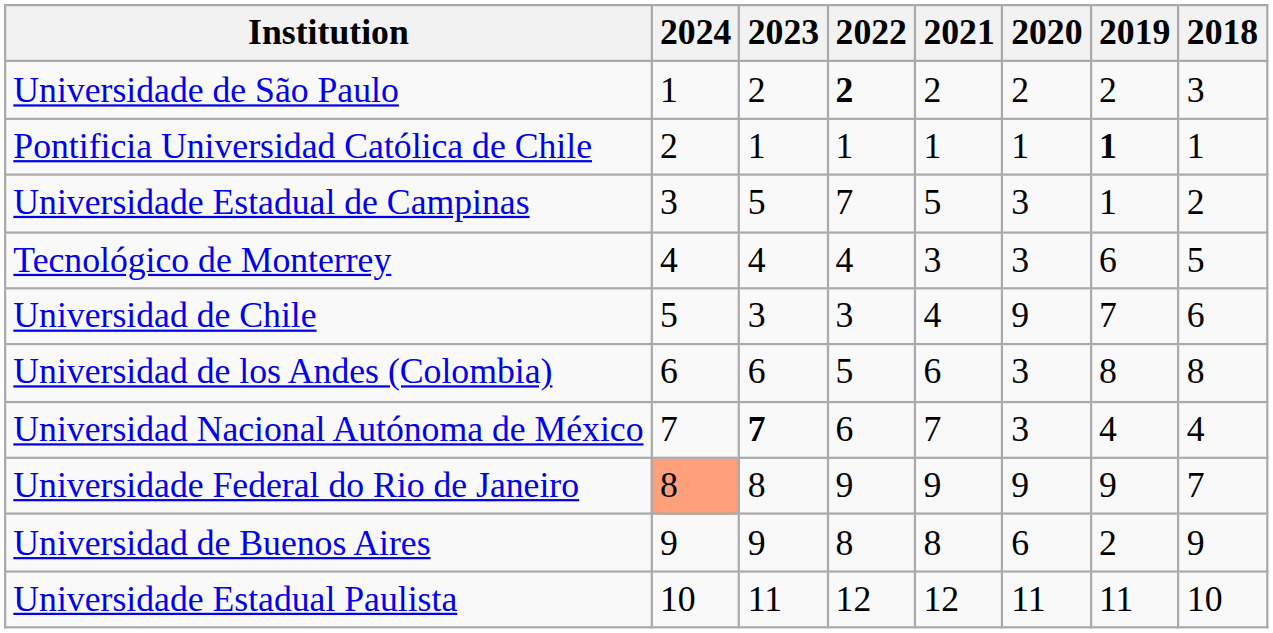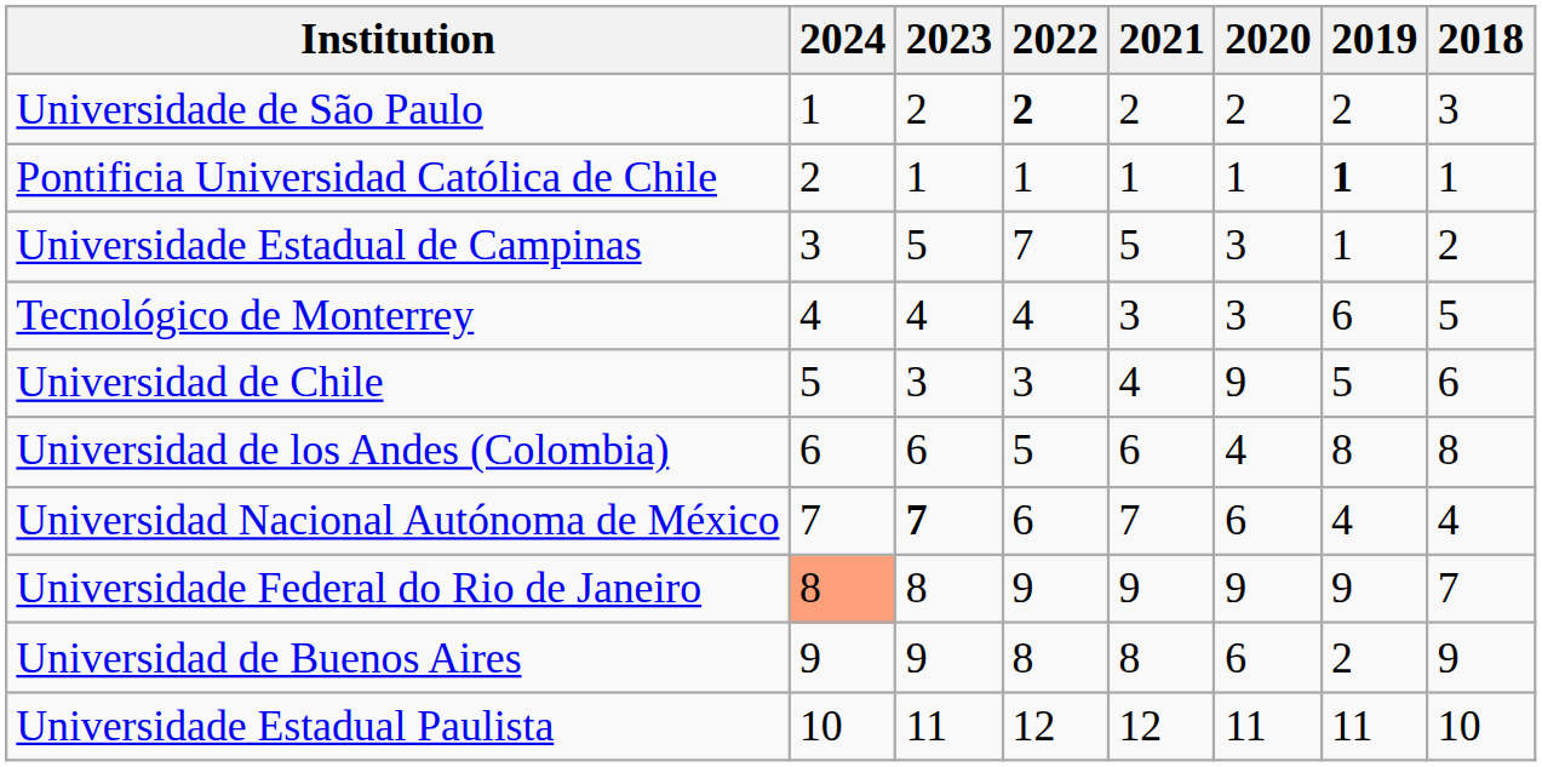Universidad de Chile | 2019: 7 -> 5
Universidad de los Andes (Colombia) | 2020: 3 -> 4
Universidad Nacional Autónoma de México | 2020: 3 -> 6
